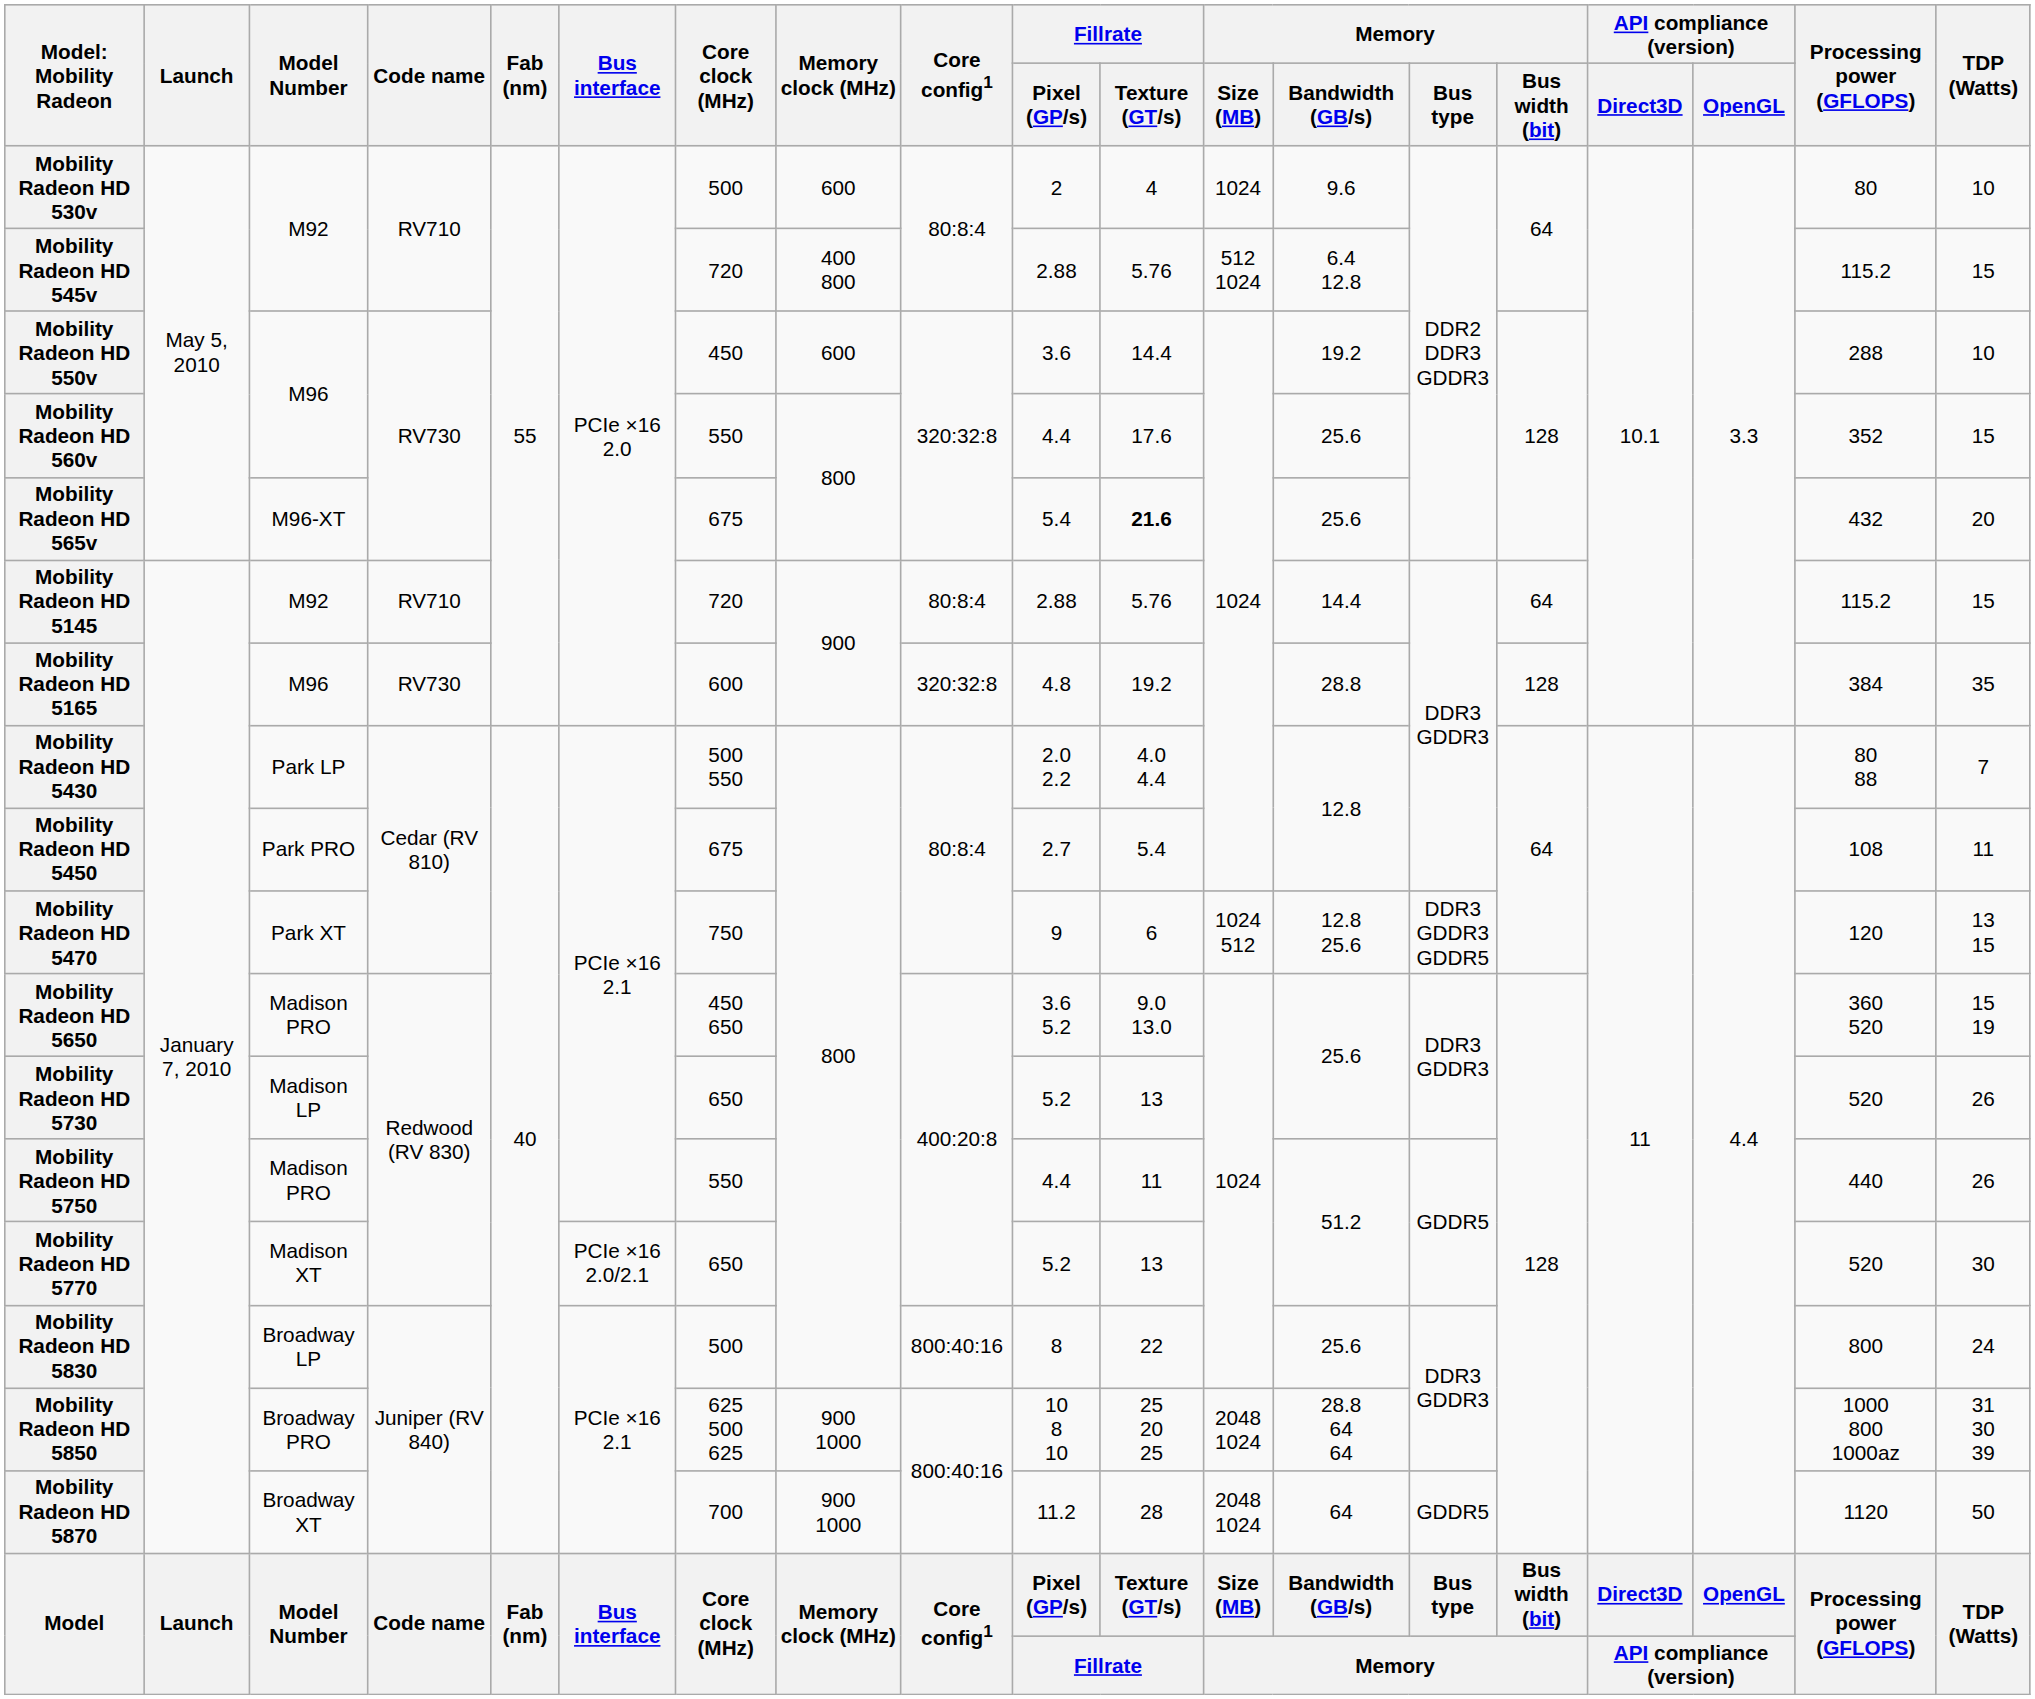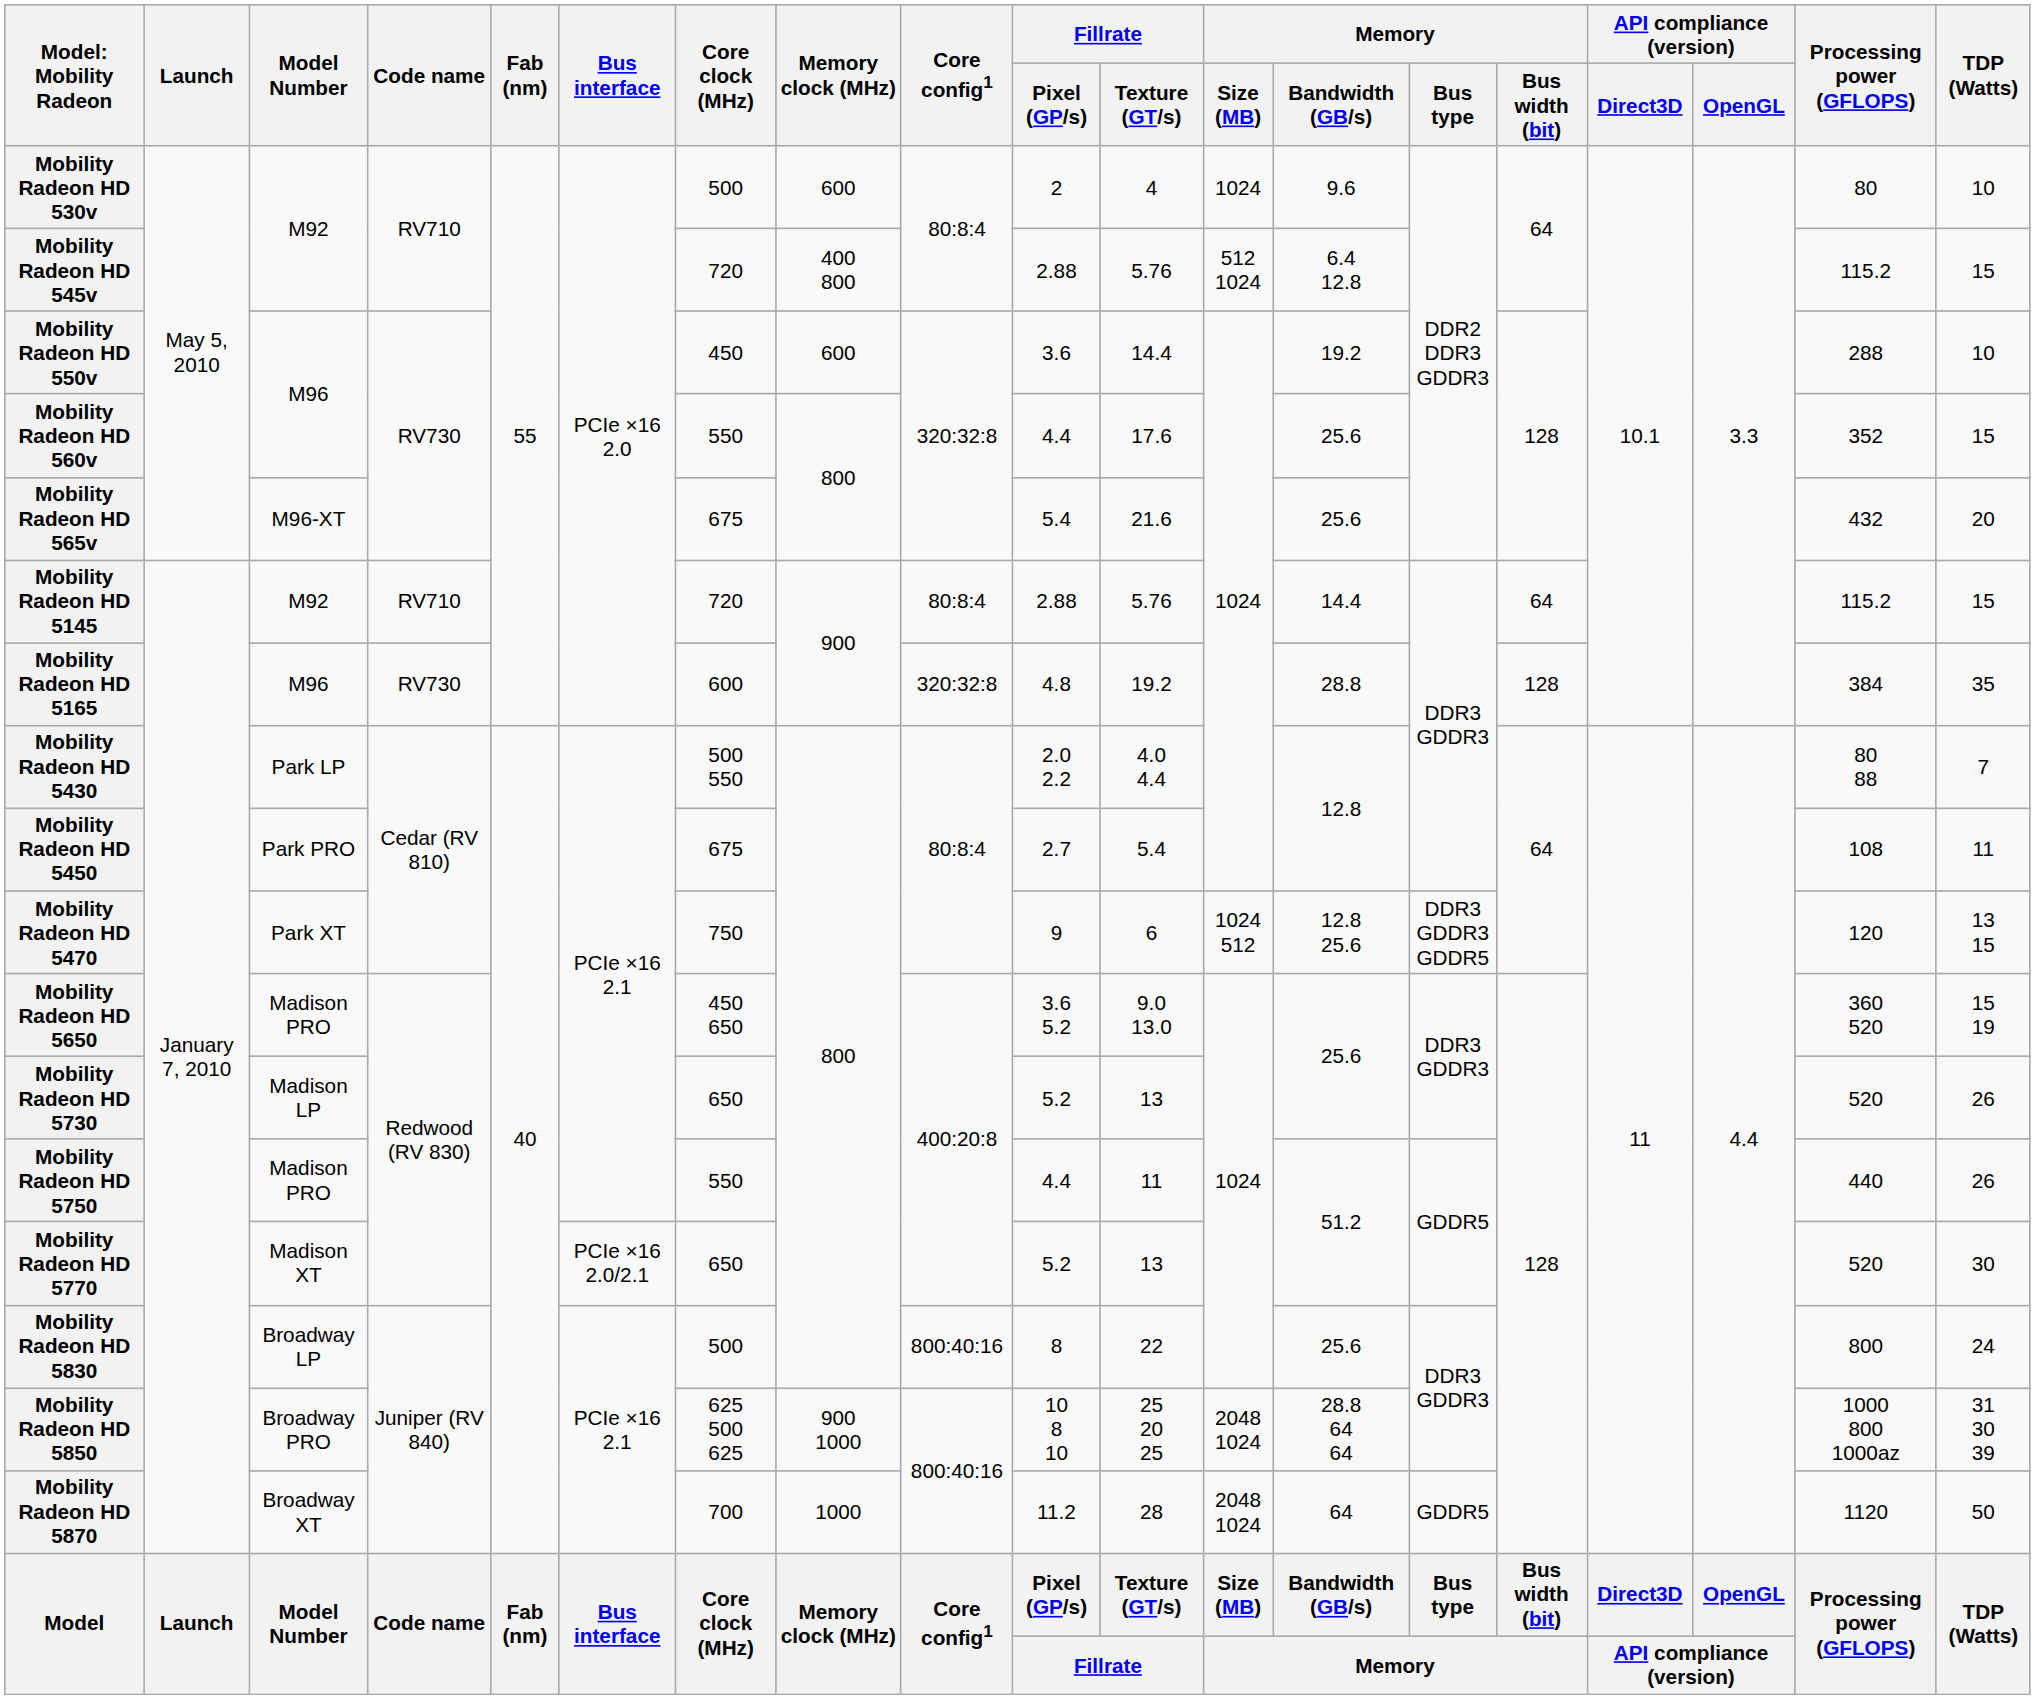Mobility Radeon HD 565v | Fillrate / Texture (GT/s): bold -> normal
Mobility Radeon HD 5870 | Memory clock (MHz): 900 1000 -> 1000
